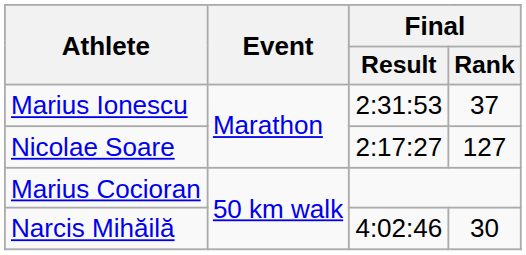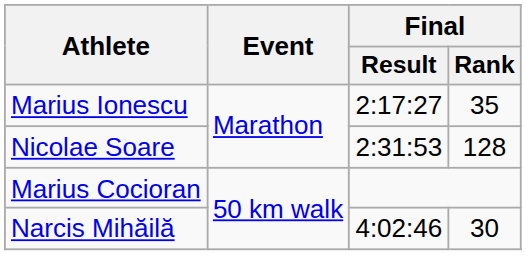Marius Ionescu | Final / Result: 2:31:53 -> 2:17:27
Marius Ionescu | Final / Rank: 37 -> 35
Nicolae Soare | Final / Result: 2:17:27 -> 2:31:53
Nicolae Soare | Final / Rank: 127 -> 128
